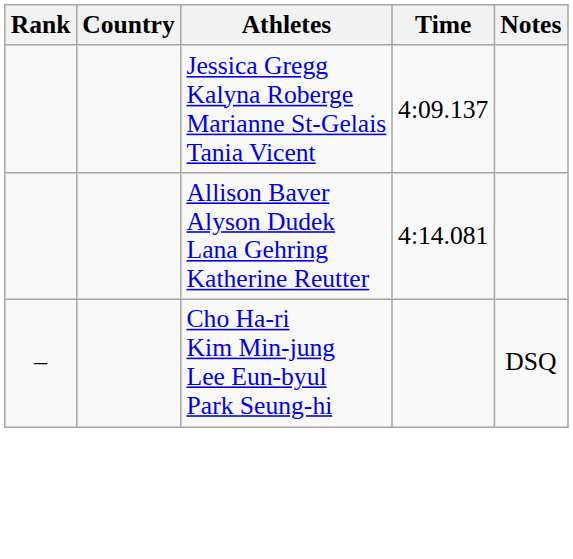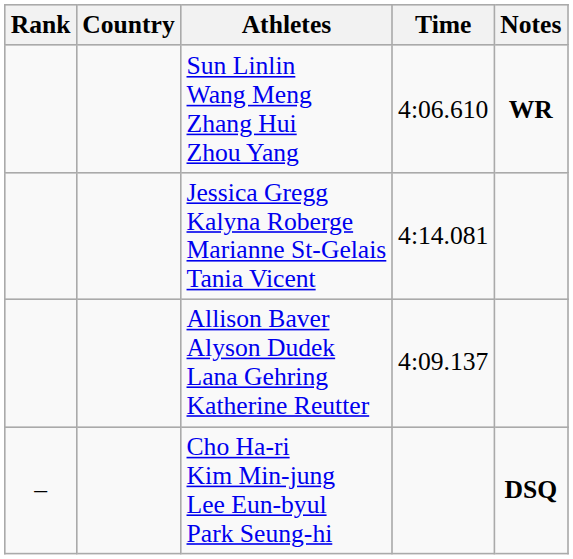+ row: Sun Linlin Wang Meng Zhang Hui Zhou Yang | 4:06.610 | WR
Jessica Gregg Kalyna Roberge Marianne St-Gelais Tania Vicent | Time: 4:09.137 -> 4:14.081
Allison Baver Alyson Dudek Lana Gehring Katherine Reutter | Time: 4:14.081 -> 4:09.137
Cho Ha-ri Kim Min-jung Lee Eun-byul Park Seung-hi | Notes: normal -> bold
